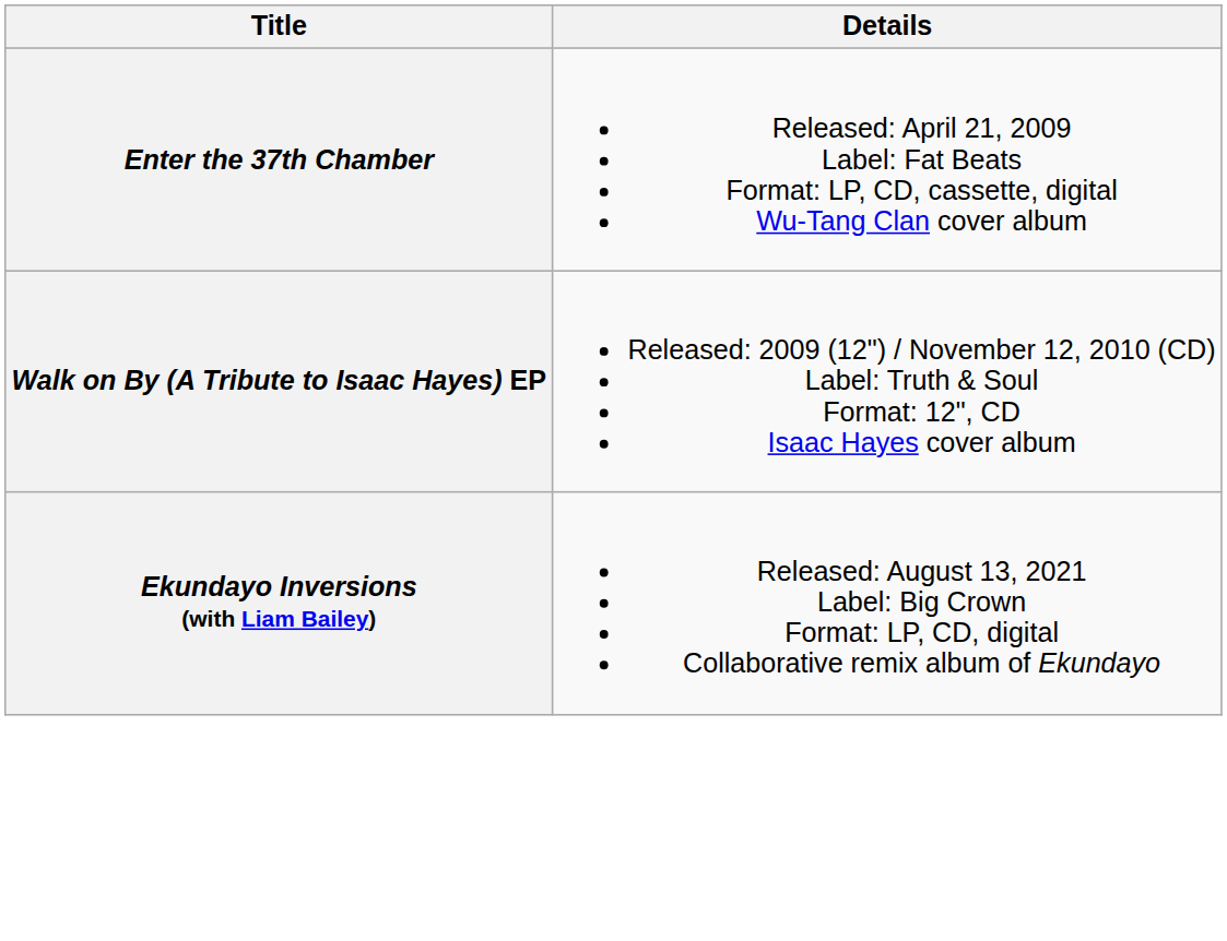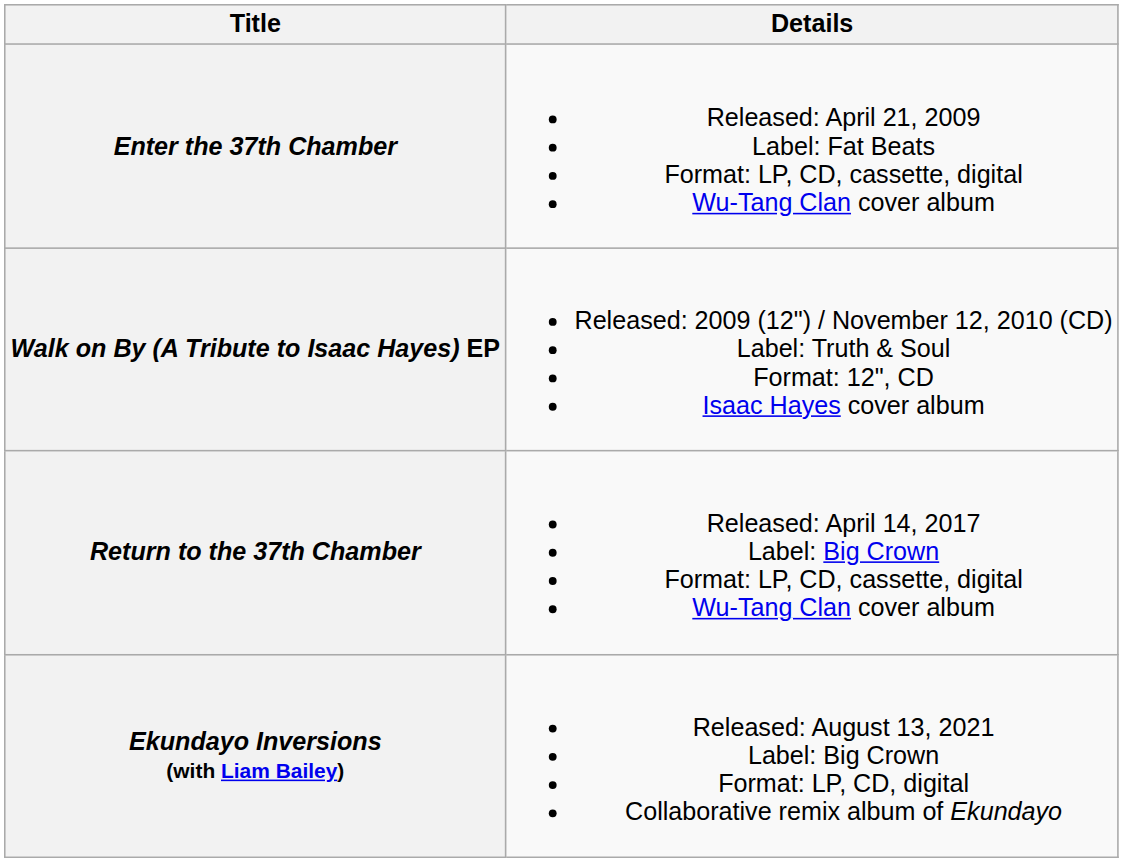+ row: Return to the 37th Chamber | Released: April 14, 2017 Label: Big Crown Format: LP, CD, cassette, digital Wu-Tang Clan cover album
